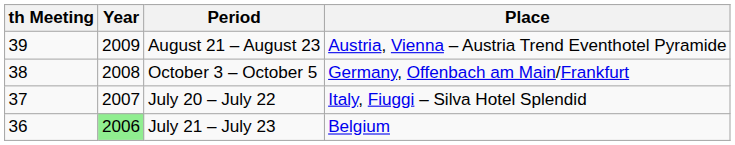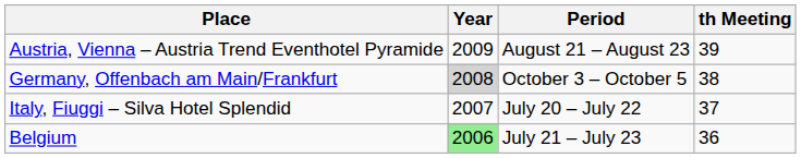columns swapped: th Meeting <-> Place
October 3 – October 5 | Year: no background -> lightgrey background
